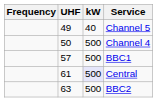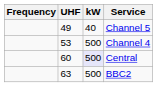Channel 4 | UHF: 50 -> 53
- row: 57 | 500 | BBC1
Central | UHF: 61 -> 60
